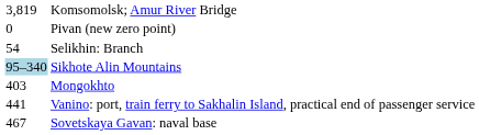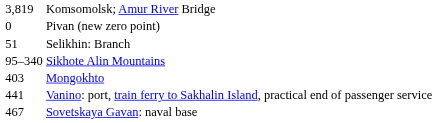Selikhin: Branch | column 1: 54 -> 51
Sikhote Alin Mountains | column 1: lightblue background -> no background
